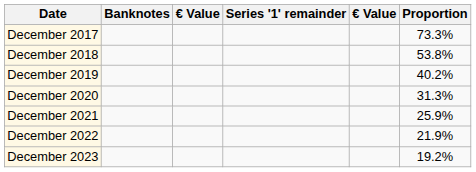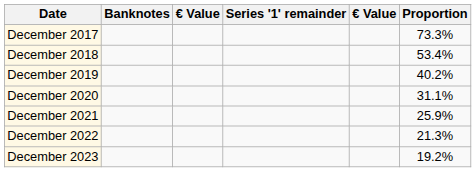December 2018 | Proportion: 53.8% -> 53.4%
December 2020 | Proportion: 31.3% -> 31.1%
December 2022 | Proportion: 21.9% -> 21.3%
